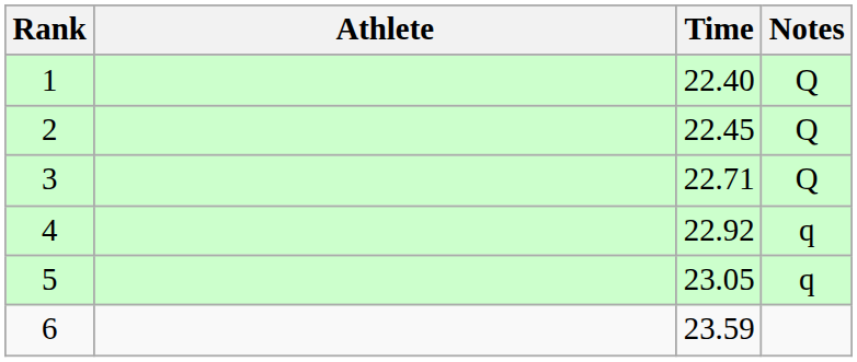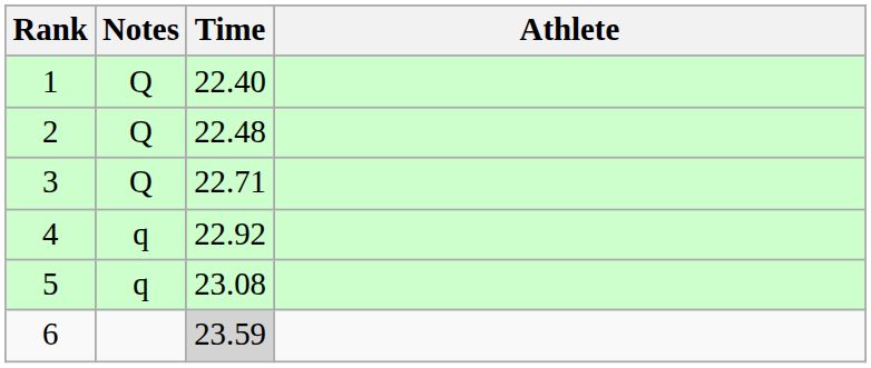columns swapped: Athlete <-> Notes
2 | Time: 22.45 -> 22.48
5 | Time: 23.05 -> 23.08
6 | Time: no background -> lightgrey background
